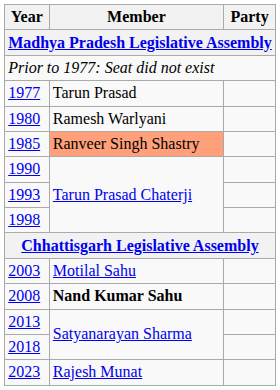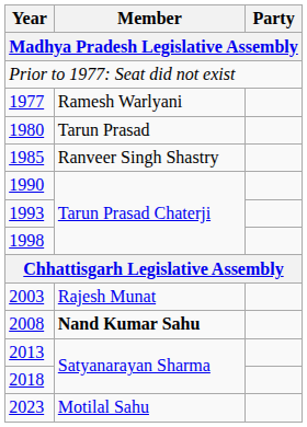1977 | Member: Tarun Prasad -> Ramesh Warlyani
1980 | Member: Ramesh Warlyani -> Tarun Prasad
1985 | Member: lightsalmon background -> no background
2003 | Member: Motilal Sahu -> Rajesh Munat
2023 | Member: Rajesh Munat -> Motilal Sahu
